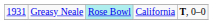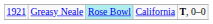Greasy Neale | column 1: 1931 -> 1921
